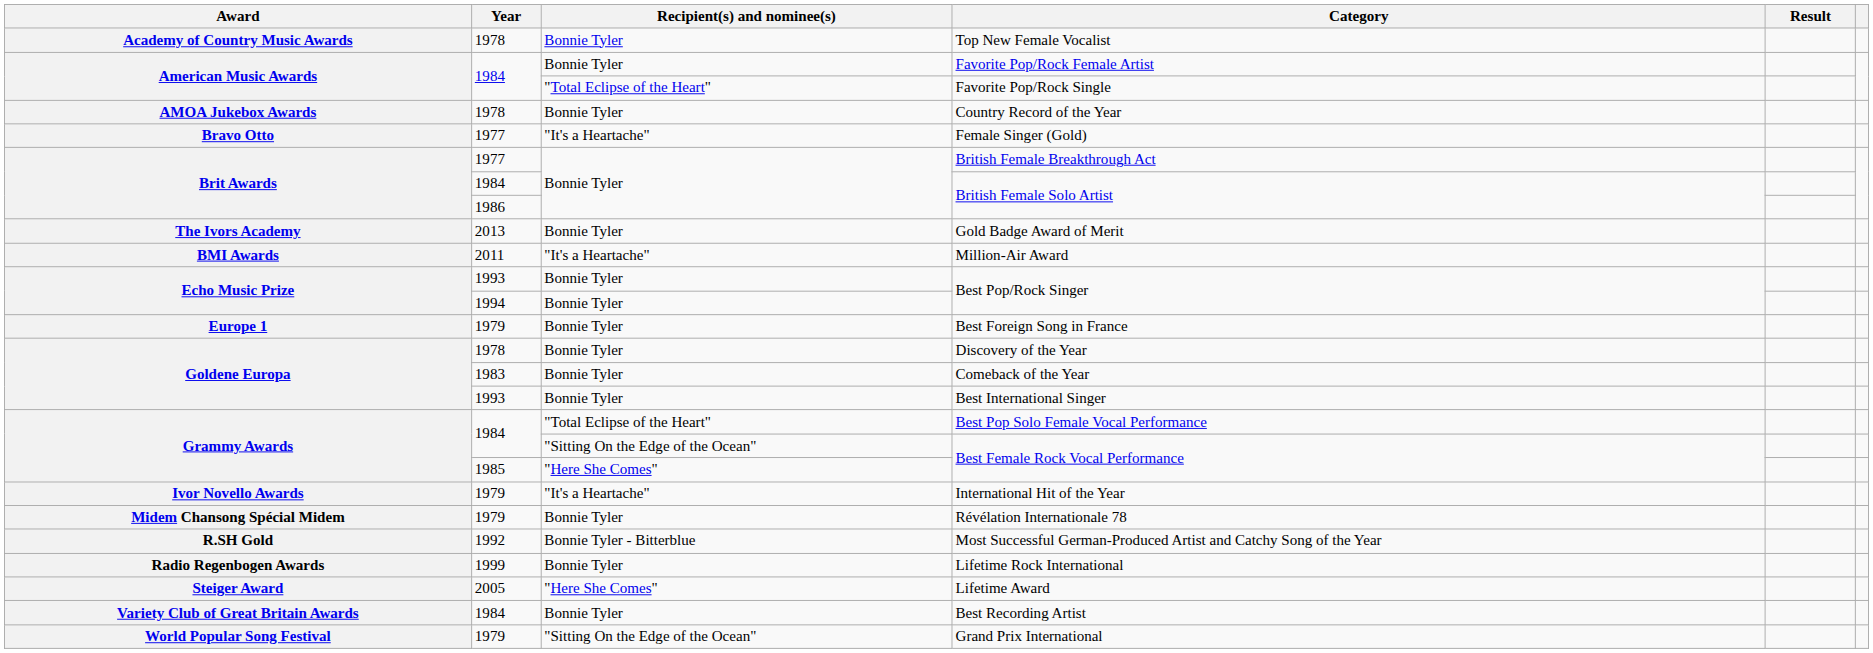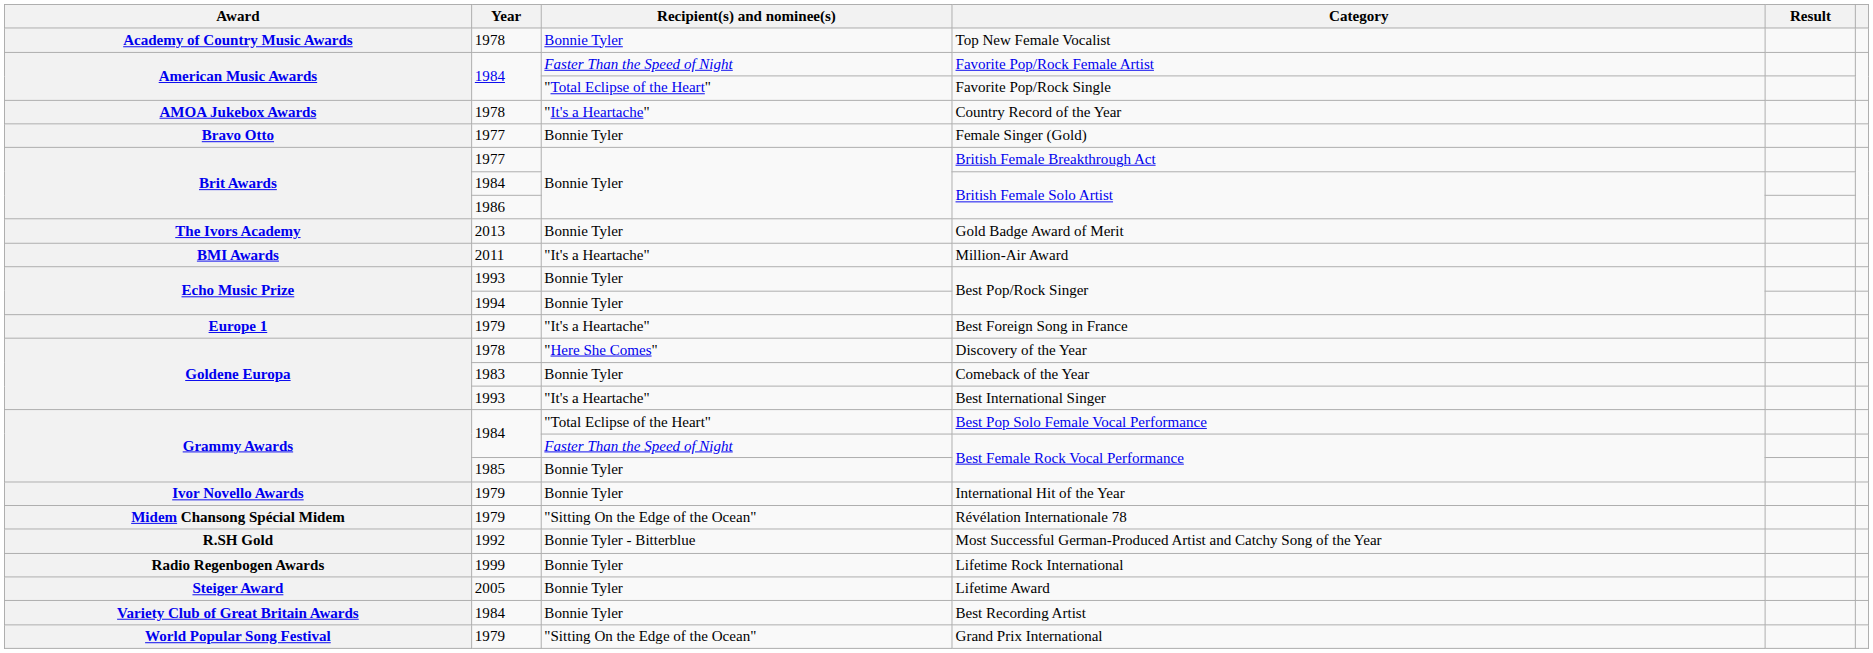Favorite Pop/Rock Female Artist | Recipient(s) and nominee(s): Bonnie Tyler -> Faster Than the Speed of Night
Country Record of the Year | Recipient(s) and nominee(s): Bonnie Tyler -> "It's a Heartache"
Female Singer (Gold) | Recipient(s) and nominee(s): "It's a Heartache" -> Bonnie Tyler
Best Foreign Song in France | Recipient(s) and nominee(s): Bonnie Tyler -> "It's a Heartache"
Discovery of the Year | Recipient(s) and nominee(s): Bonnie Tyler -> "Here She Comes"
Best International Singer | Recipient(s) and nominee(s): Bonnie Tyler -> "It's a Heartache"
1984 / Best Female Rock Vocal Performance | Recipient(s) and nominee(s): "Sitting On the Edge of the Ocean" -> Faster Than the Speed of Night
1985 / Best Female Rock Vocal Performance | Recipient(s) and nominee(s): "Here She Comes" -> Bonnie Tyler
International Hit of the Year | Recipient(s) and nominee(s): "It's a Heartache" -> Bonnie Tyler
Révélation Internationale 78 | Recipient(s) and nominee(s): Bonnie Tyler -> "Sitting On the Edge of the Ocean"
Lifetime Award | Recipient(s) and nominee(s): "Here She Comes" -> Bonnie Tyler
